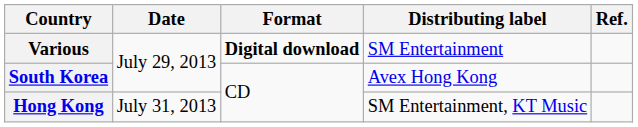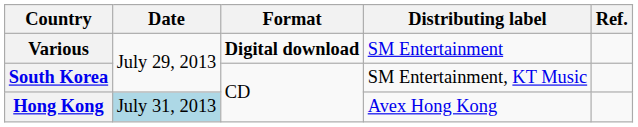South Korea | Distributing label: Avex Hong Kong -> SM Entertainment, KT Music
Hong Kong | Date: no background -> lightblue background
Hong Kong | Distributing label: SM Entertainment, KT Music -> Avex Hong Kong
